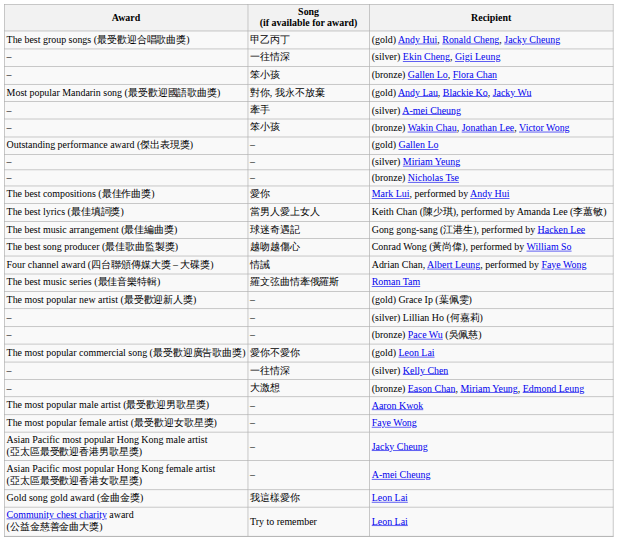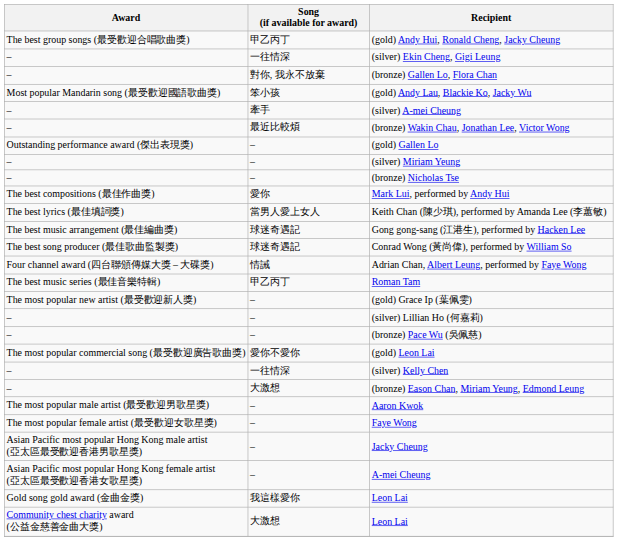(bronze) Gallen Lo, Flora Chan | Song (if available for award): 笨小孩 -> 對你, 我永不放棄
(gold) Andy Lau, Blackie Ko, Jacky Wu | Song (if available for award): 對你, 我永不放棄 -> 笨小孩
(bronze) Wakin Chau, Jonathan Lee, Victor Wong | Song (if available for award): 笨小孩 -> 最近比較煩
Conrad Wong (黃尚偉), performed by William So | Song (if available for award): 越吻越傷心 -> 球迷奇遇記
Roman Tam | Song (if available for award): 羅文弦曲情牽俄羅斯 -> 甲乙丙丁
Community chest charity award (公益金慈善金曲大獎) / Leon Lai | Song (if available for award): Try to remember -> 大激想
